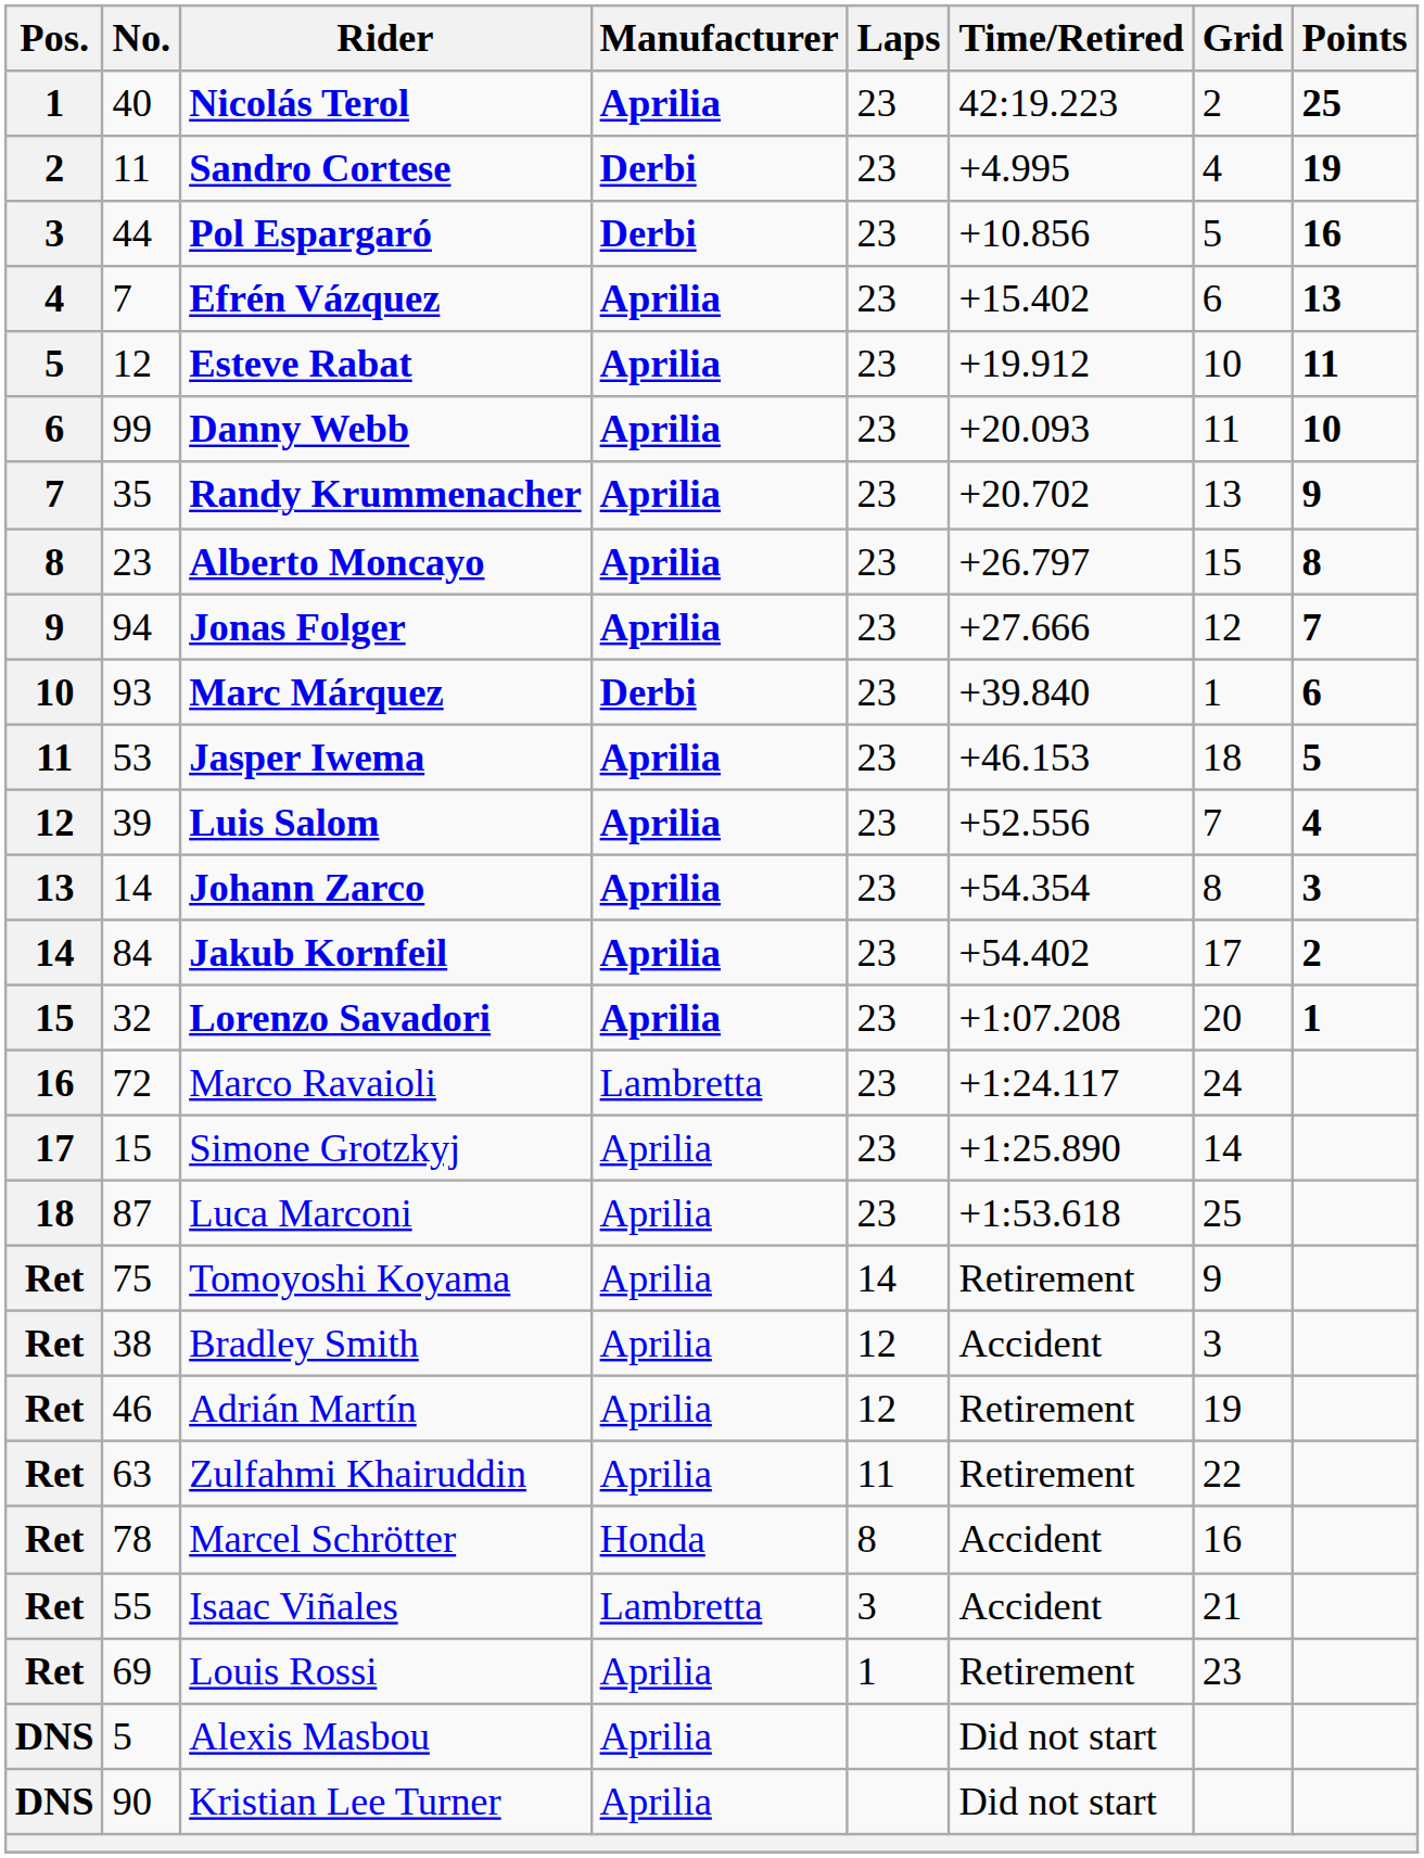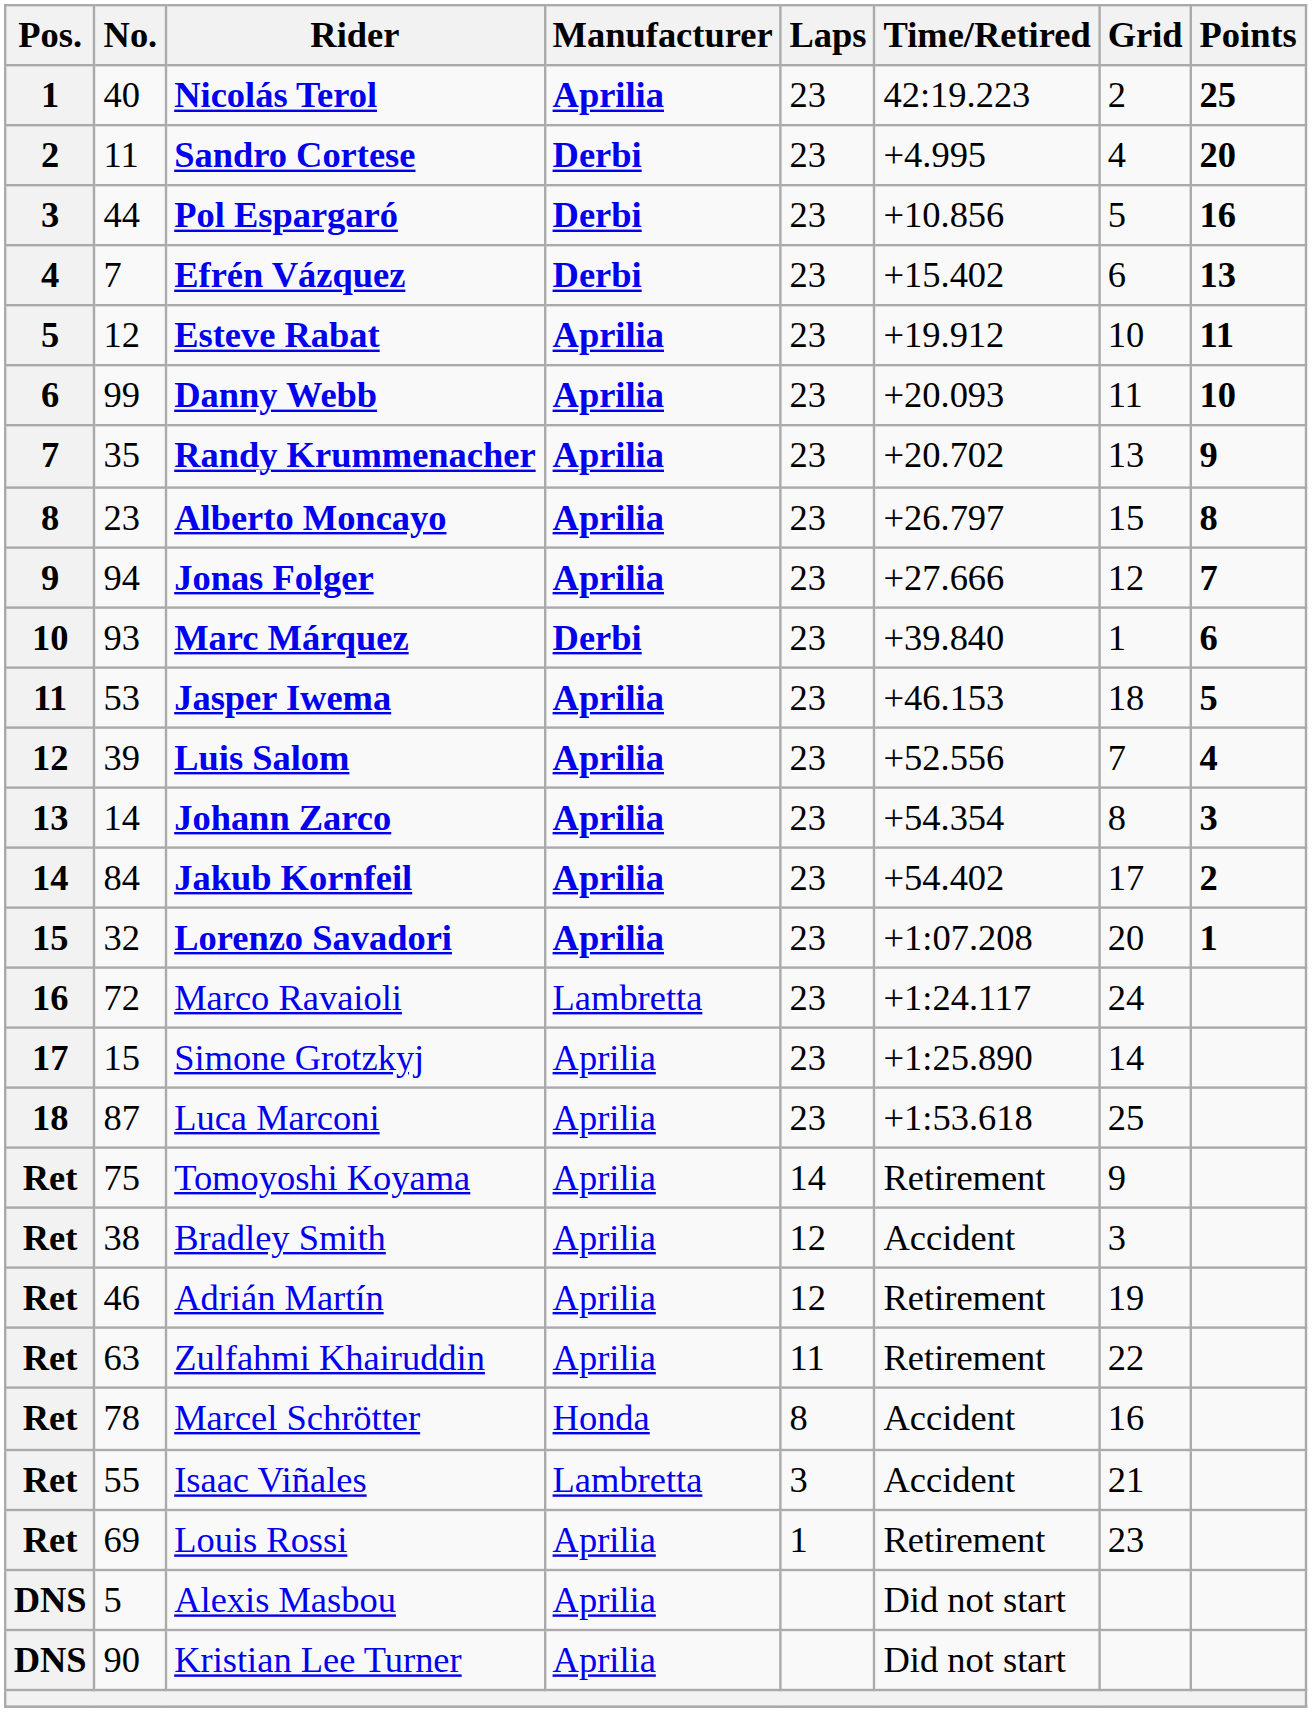Sandro Cortese | Points: 19 -> 20
Efrén Vázquez | Manufacturer: Aprilia -> Derbi
